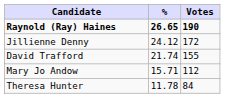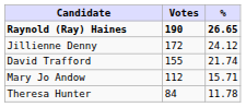columns swapped: Votes <-> %
